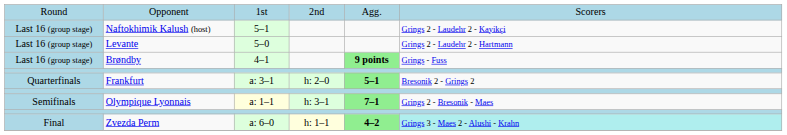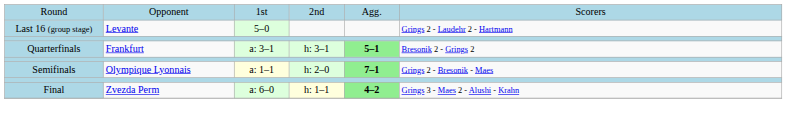- row: Last 16 (group stage) | Naftokhimik Kalush (host) | 5–1 | Grings 2 - Laudehr 2 - Kayikçi
- row: Last 16 (group stage) | Brøndby | 4–1 | 9 points | Grings - Fuss
Frankfurt | column 4: h: 2–0 -> h: 3–1
Olympique Lyonnais | column 4: h: 3–1 -> h: 2–0
Zvezda Perm | column 6: paleturquoise background -> no background
